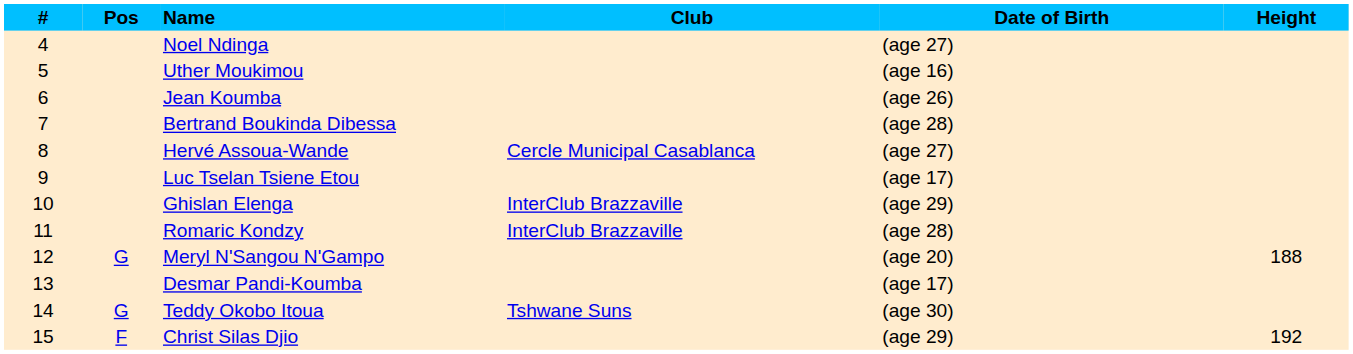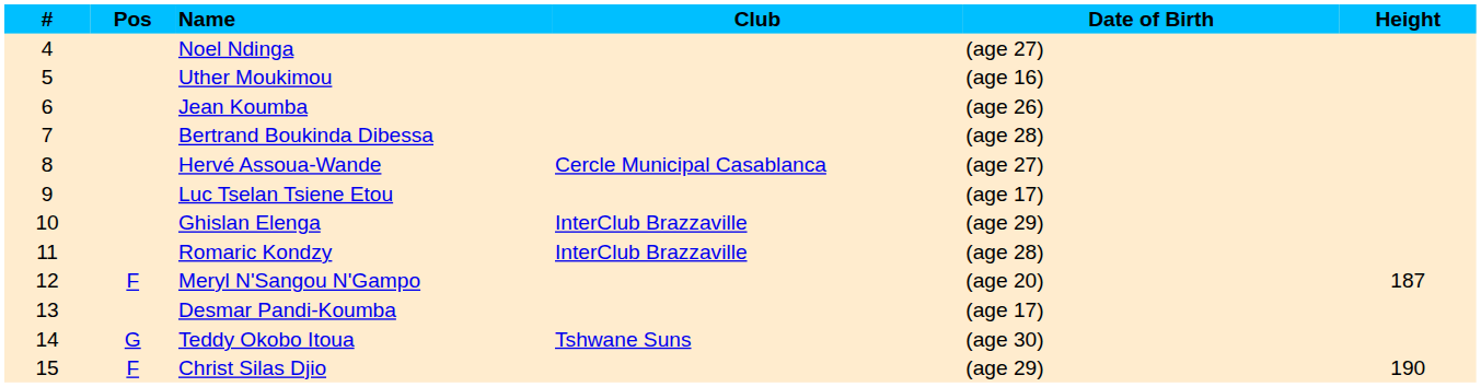Meryl N'Sangou N'Gampo | Pos: G -> F
Meryl N'Sangou N'Gampo | Height: 188 -> 187
Christ Silas Djio | Height: 192 -> 190
